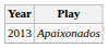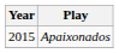Apaixonados | Year: 2013 -> 2015
